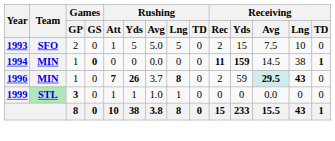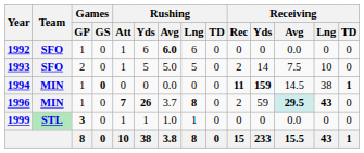+ row: 1992 | SFO | 1 | 0 | 1 | 6 | 6.0 | 6 | 0 | 0 | 0 | 0.0 | 0 | 0
1993 | Receiving / Yds: 15 -> 14
